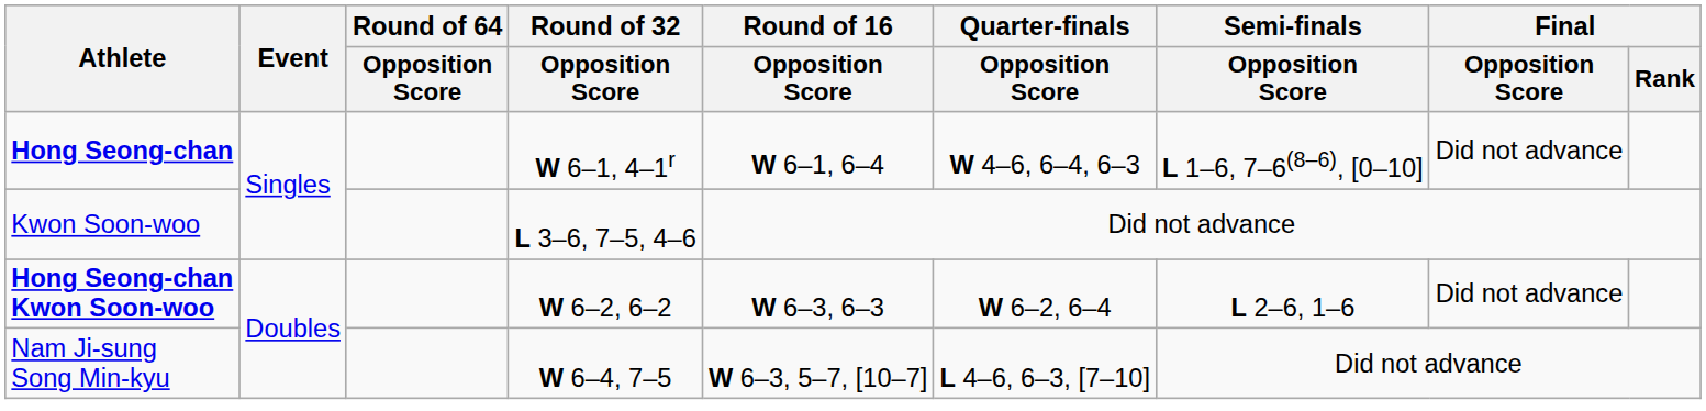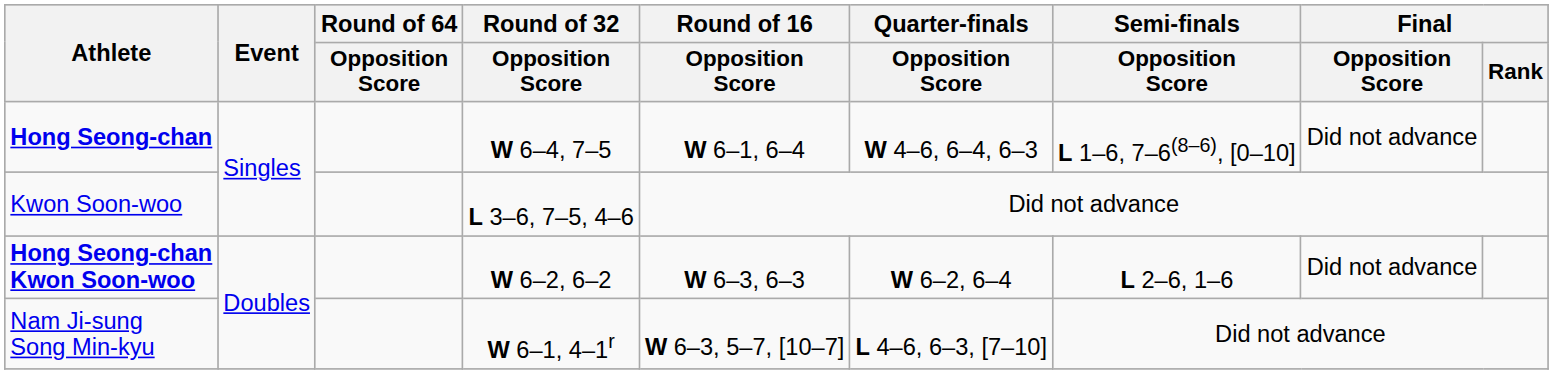Hong Seong-chan | Round of 32 / Opposition Score: W 6–1, 4–1r -> W 6–4, 7–5
Nam Ji-sung Song Min-kyu | Round of 32 / Opposition Score: W 6–4, 7–5 -> W 6–1, 4–1r
